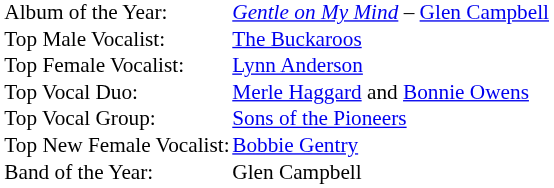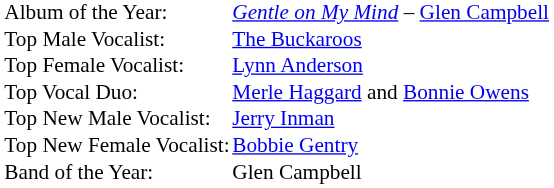- row: Top Vocal Group: | Sons of the Pioneers
+ row: Top New Male Vocalist: | Jerry Inman
